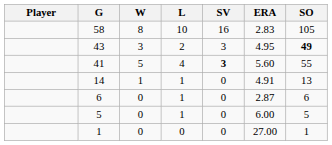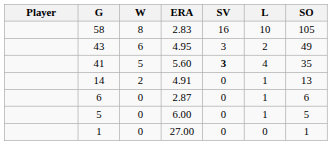columns swapped: L <-> ERA
43 | W: 3 -> 6
43 | SO: bold -> normal
41 | SO: 55 -> 35
14 | W: 1 -> 2
